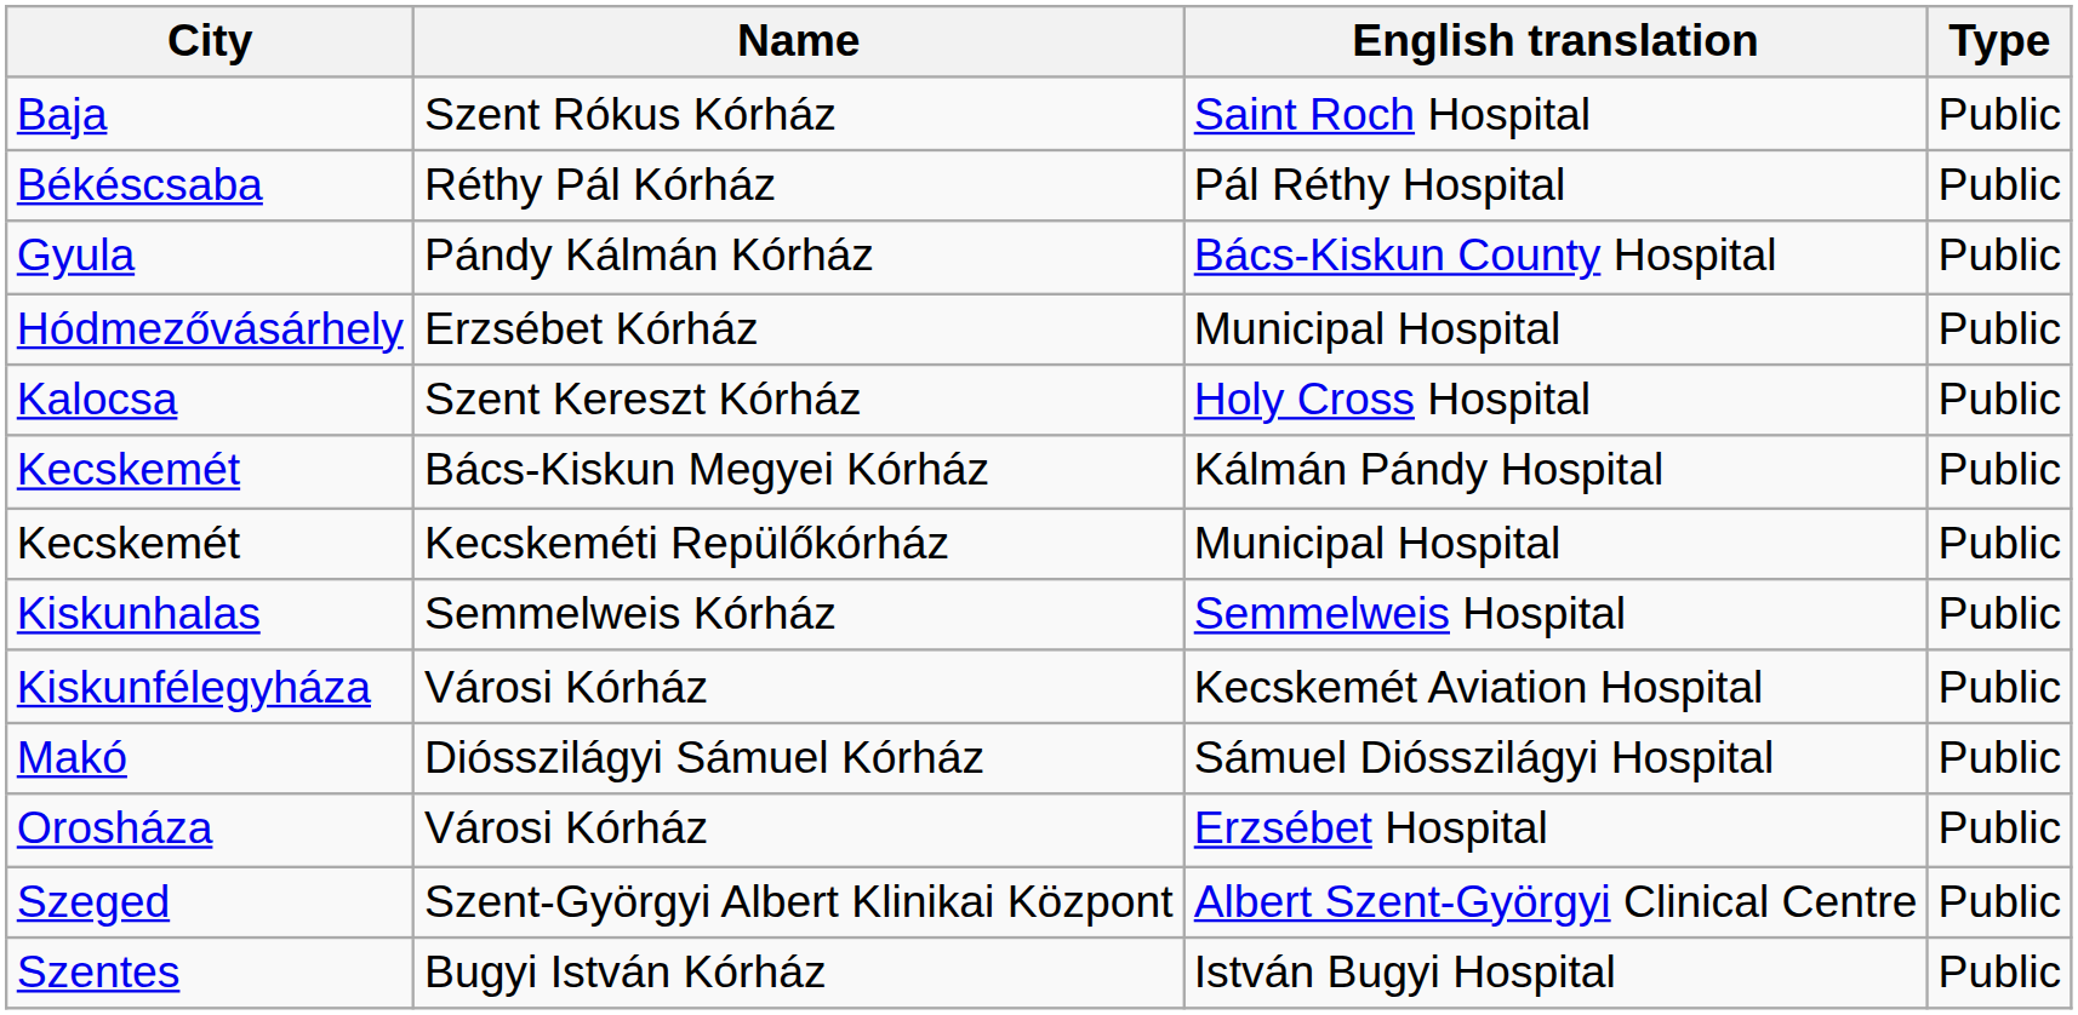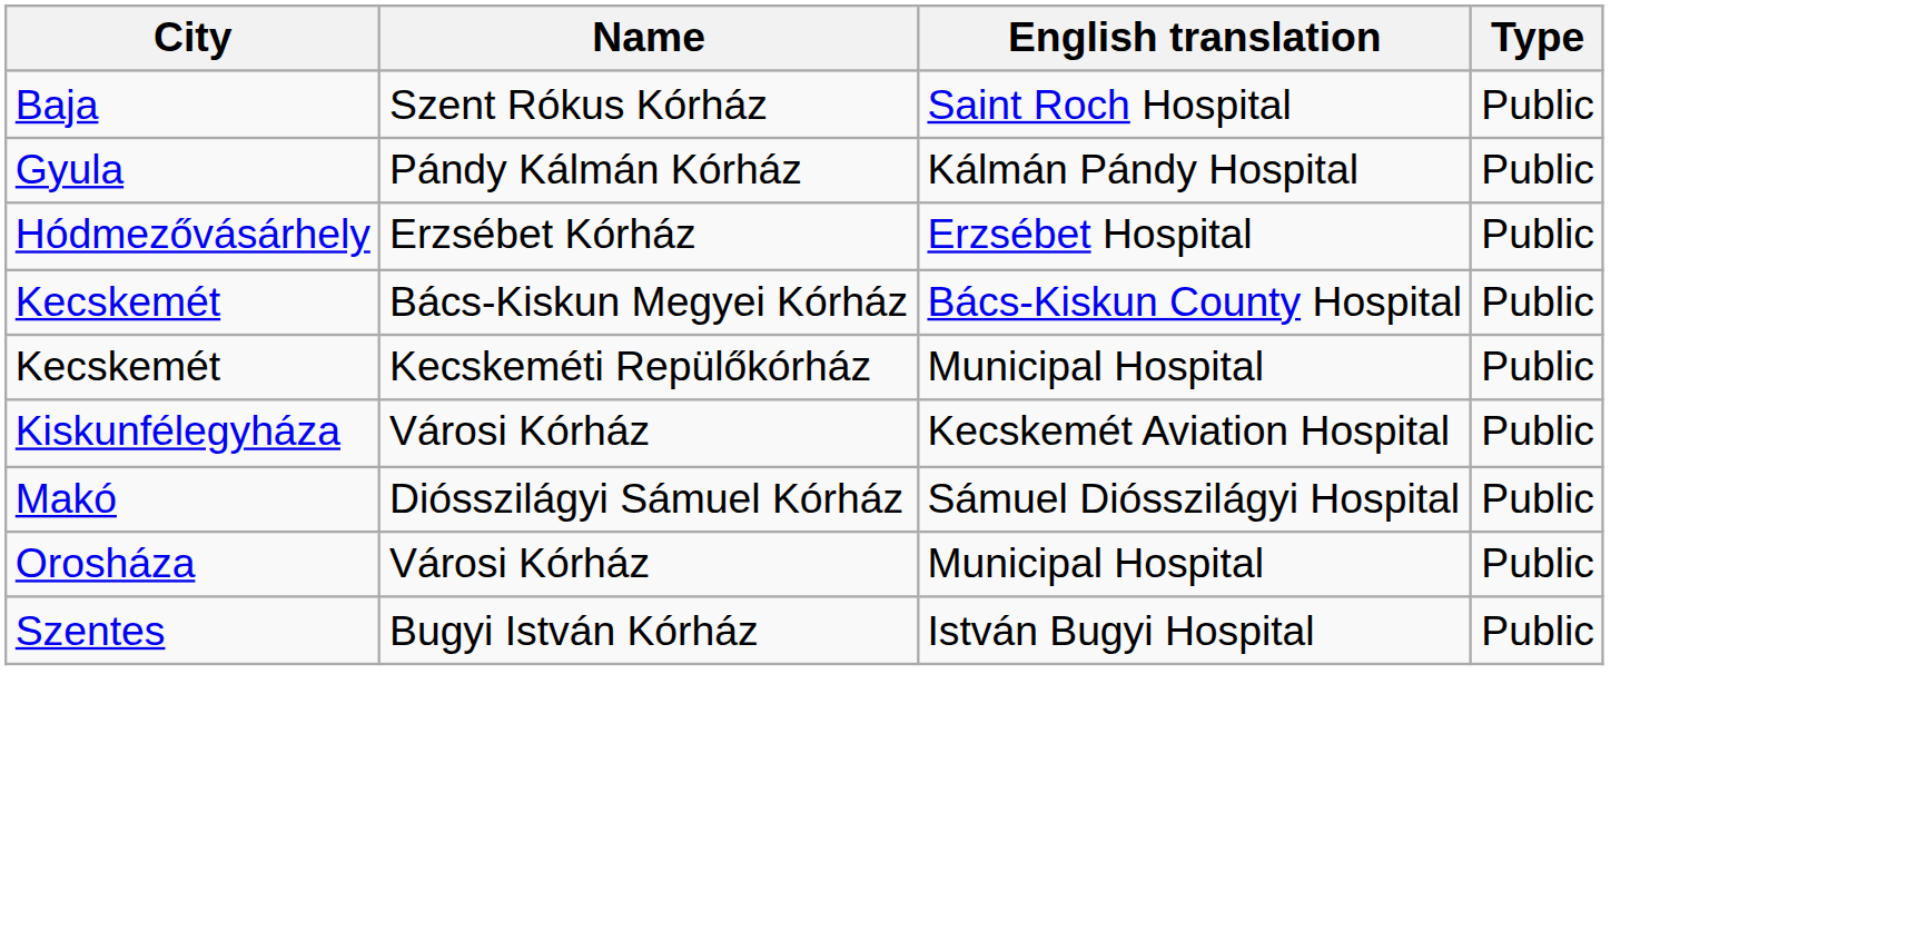- row: Békéscsaba | Réthy Pál Kórház | Pál Réthy Hospital | Public
Gyula | English translation: Bács-Kiskun County Hospital -> Kálmán Pándy Hospital
Hódmezővásárhely | English translation: Municipal Hospital -> Erzsébet Hospital
- row: Kalocsa | Szent Kereszt Kórház | Holy Cross Hospital | Public
Kecskemét / Bács-Kiskun Megyei Kórház | English translation: Kálmán Pándy Hospital -> Bács-Kiskun County Hospital
- row: Kiskunhalas | Semmelweis Kórház | Semmelweis Hospital | Public
Orosháza | English translation: Erzsébet Hospital -> Municipal Hospital
- row: Szeged | Szent-Györgyi Albert Klinikai Központ | Albert Szent-Györgyi Clinical Centre | Public
